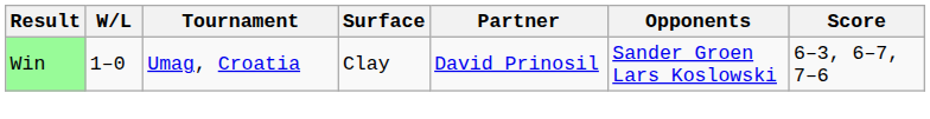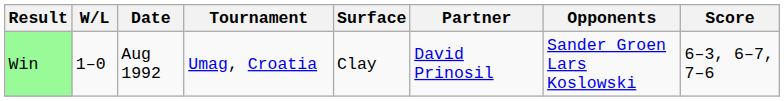+ column: Date | Aug 1992
